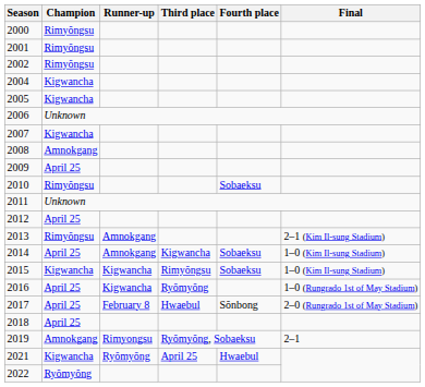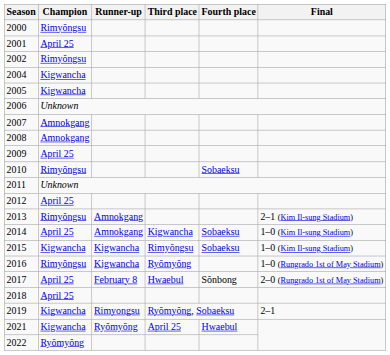2001 | Champion: Rimyŏngsu -> April 25
2007 | Champion: Kigwancha -> Amnokgang
2016 | Champion: April 25 -> Rimyŏngsu
2019 | Champion: Amnokgang -> Kigwancha
